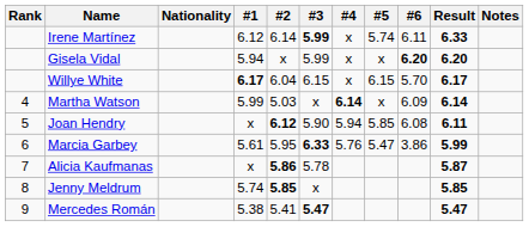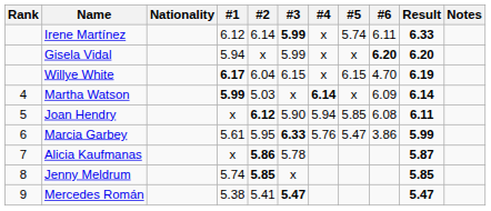Willye White | #6: 5.70 -> 4.70
Willye White | Result: 6.17 -> 6.19
Martha Watson | #1: normal -> bold
